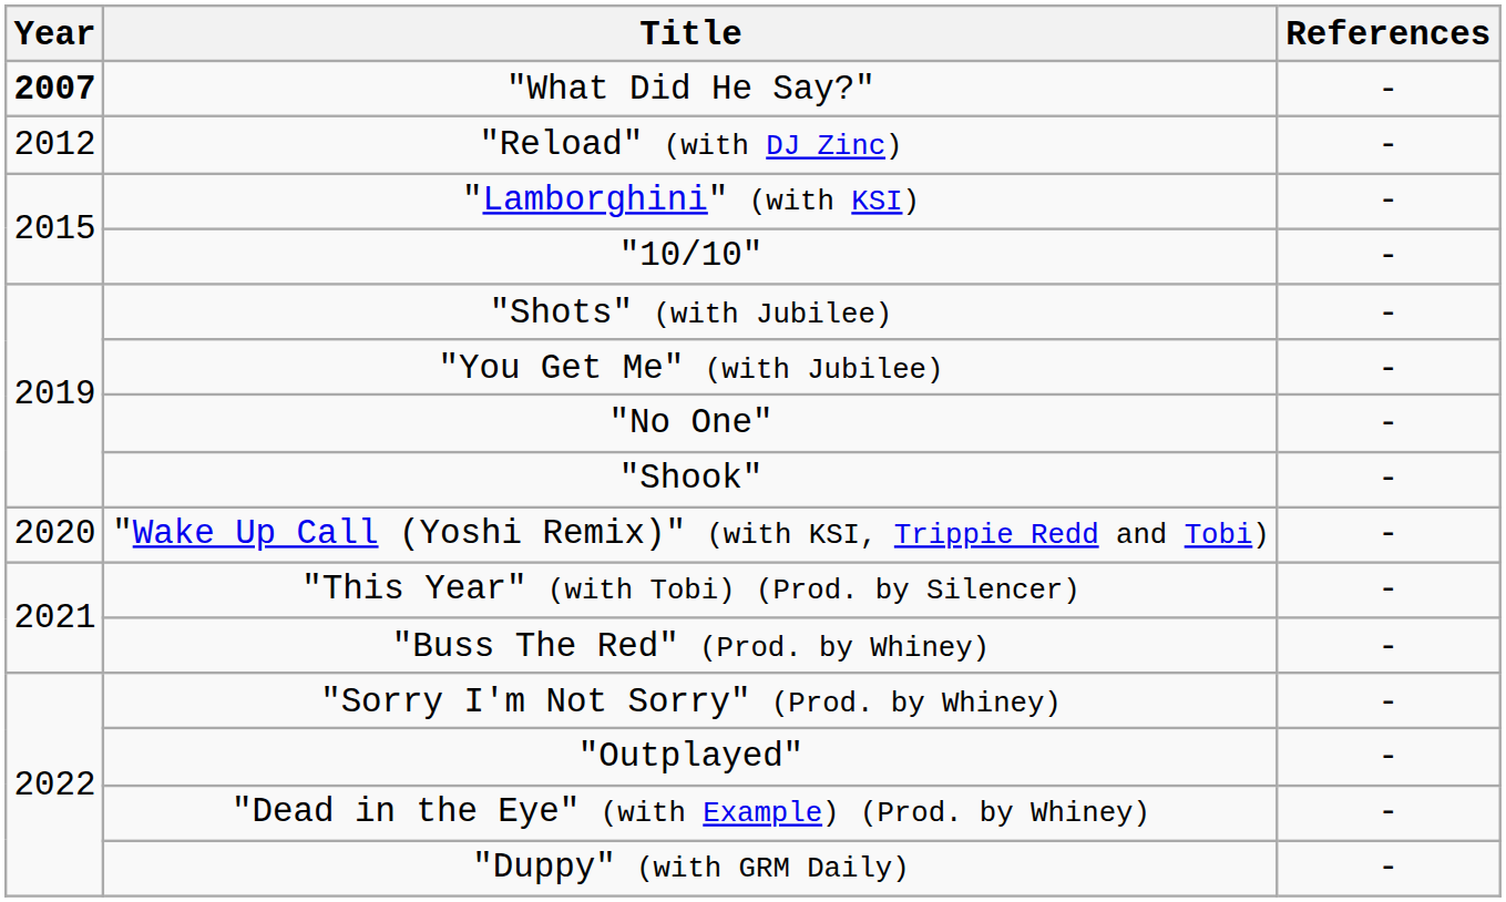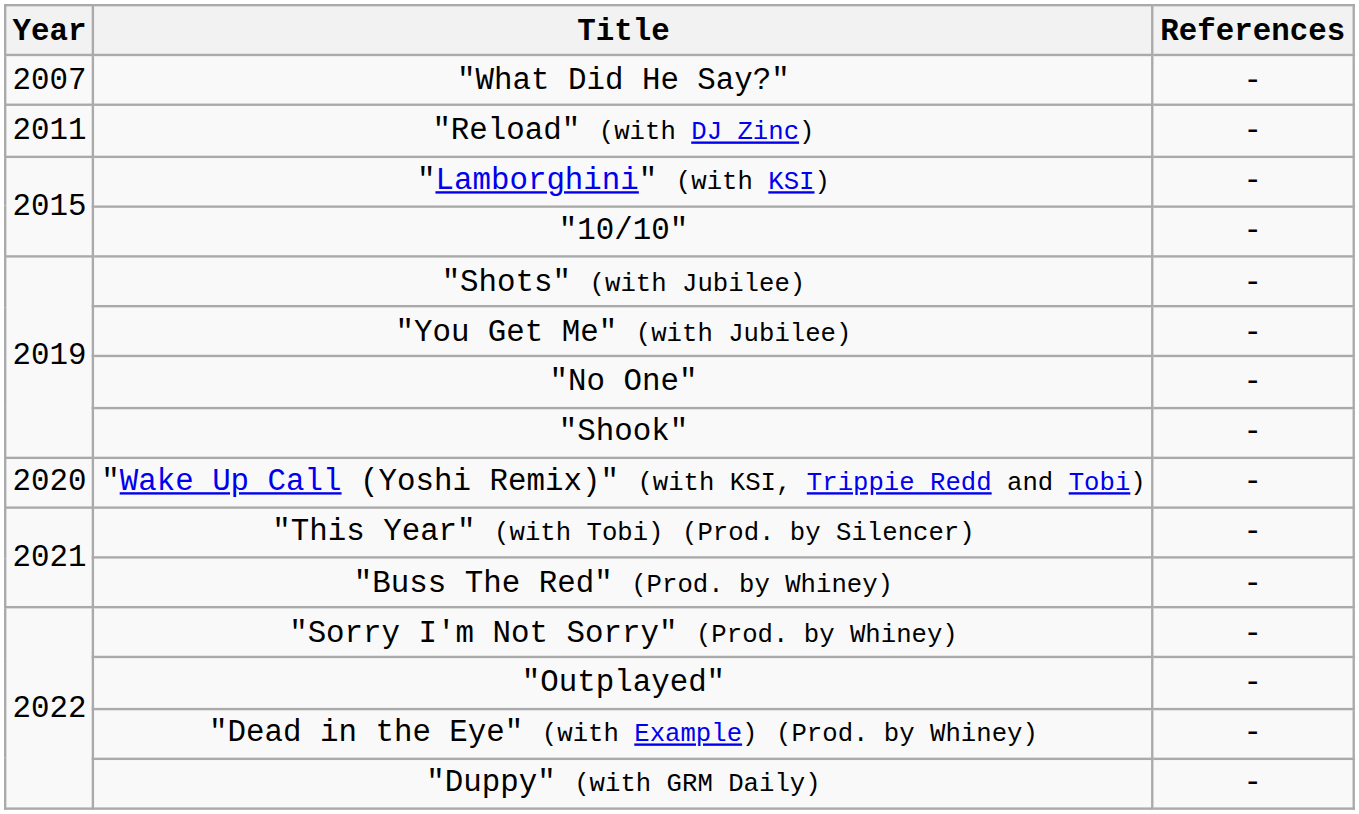"What Did He Say?" | Year: bold -> normal
"Reload" (with DJ Zinc) | Year: 2012 -> 2011
